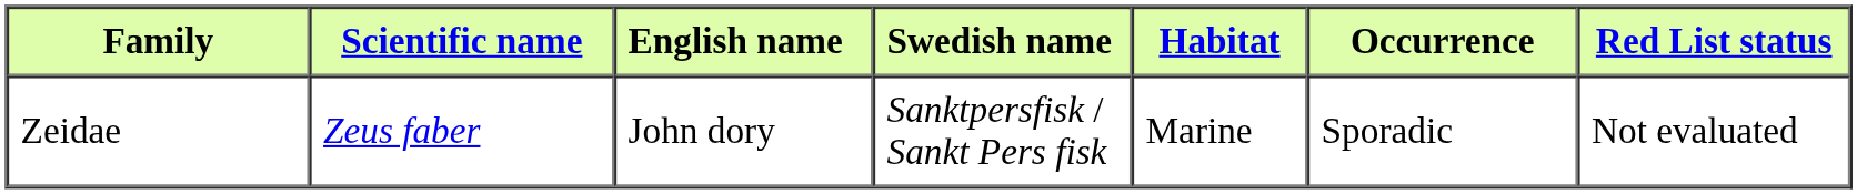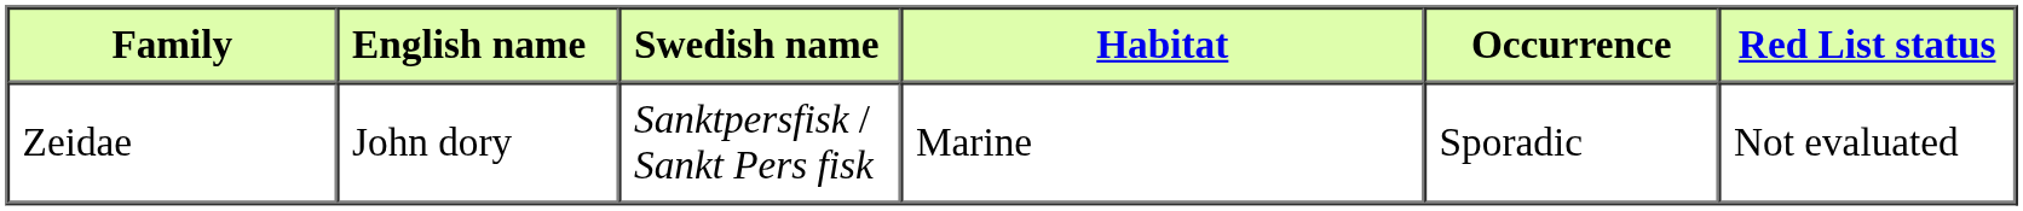- column: Scientific name | Zeus faber
